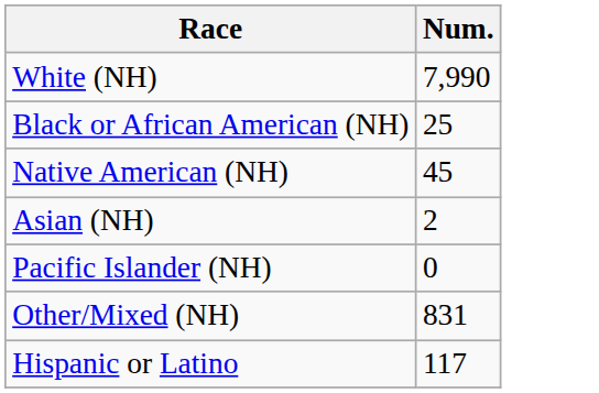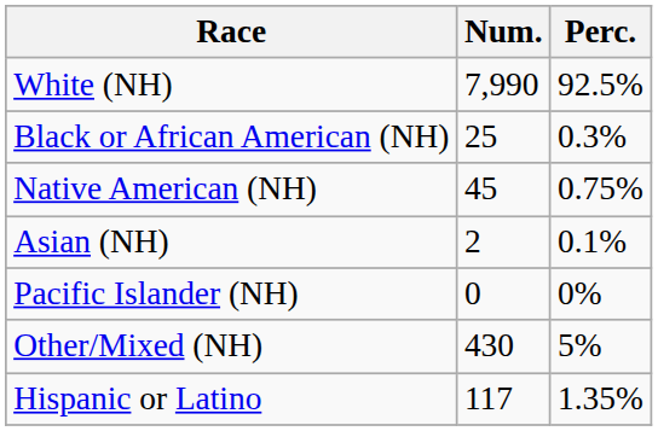+ column: Perc. | 92.5% | 0.3% | 0.75% | 0.1% | 0% | 5% | 1.35%
Other/Mixed (NH) | Num.: 831 -> 430
